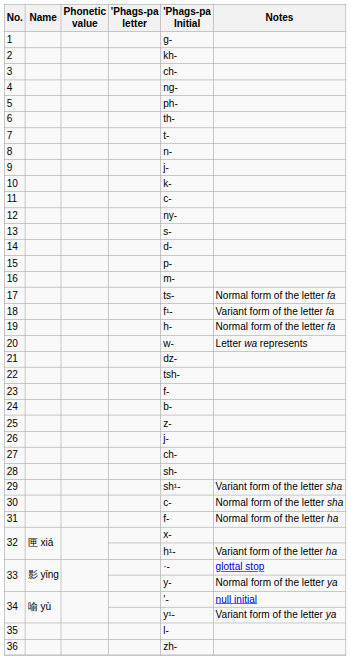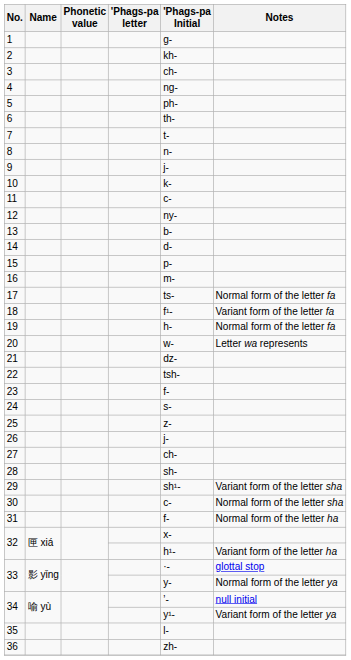13 | 'Phags-pa Initial: s- -> b-
24 | 'Phags-pa Initial: b- -> s-
